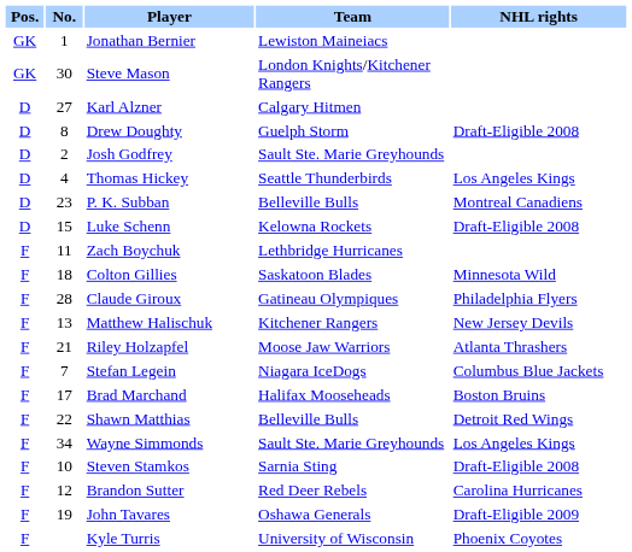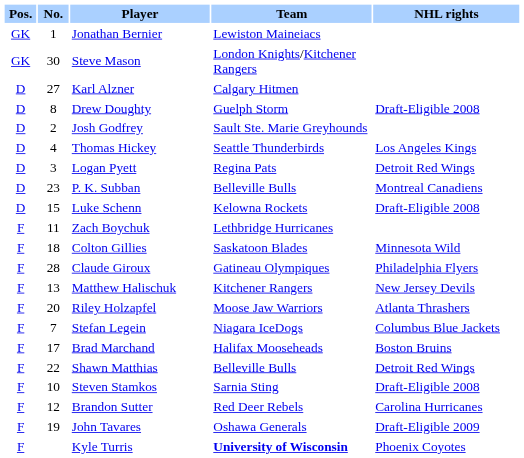+ row: D | 3 | Logan Pyett | Regina Pats | Detroit Red Wings
Riley Holzapfel | No.: 21 -> 20
- row: F | 34 | Wayne Simmonds | Sault Ste. Marie Greyhounds | Los Angeles Kings
Kyle Turris | Team: normal -> bold
